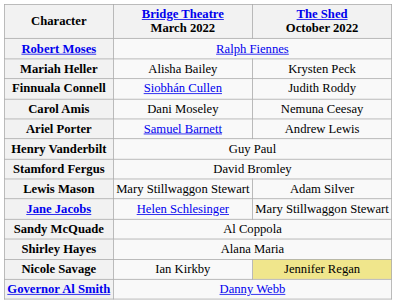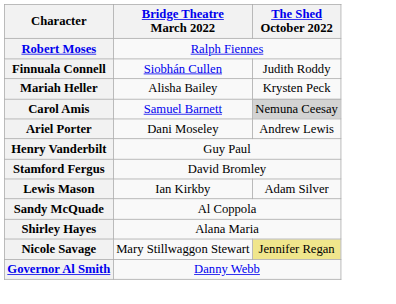rows swapped: Mariah Heller <-> Finnuala Connell
Carol Amis | Bridge Theatre March 2022: Dani Moseley -> Samuel Barnett
Carol Amis | The Shed October 2022: no background -> lightgrey background
Ariel Porter | Bridge Theatre March 2022: Samuel Barnett -> Dani Moseley
Lewis Mason | Bridge Theatre March 2022: Mary Stillwaggon Stewart -> Ian Kirkby
- row: Jane Jacobs | Helen Schlesinger | Mary Stillwaggon Stewart
Nicole Savage | Bridge Theatre March 2022: Ian Kirkby -> Mary Stillwaggon Stewart
